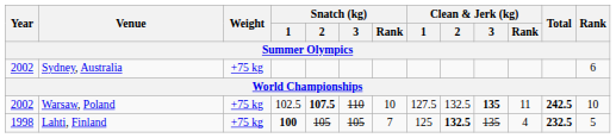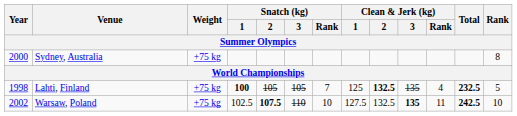Sydney, Australia | Year: 2002 -> 2000
Sydney, Australia | Rank: 6 -> 8
rows swapped: Warsaw, Poland <-> Lahti, Finland
